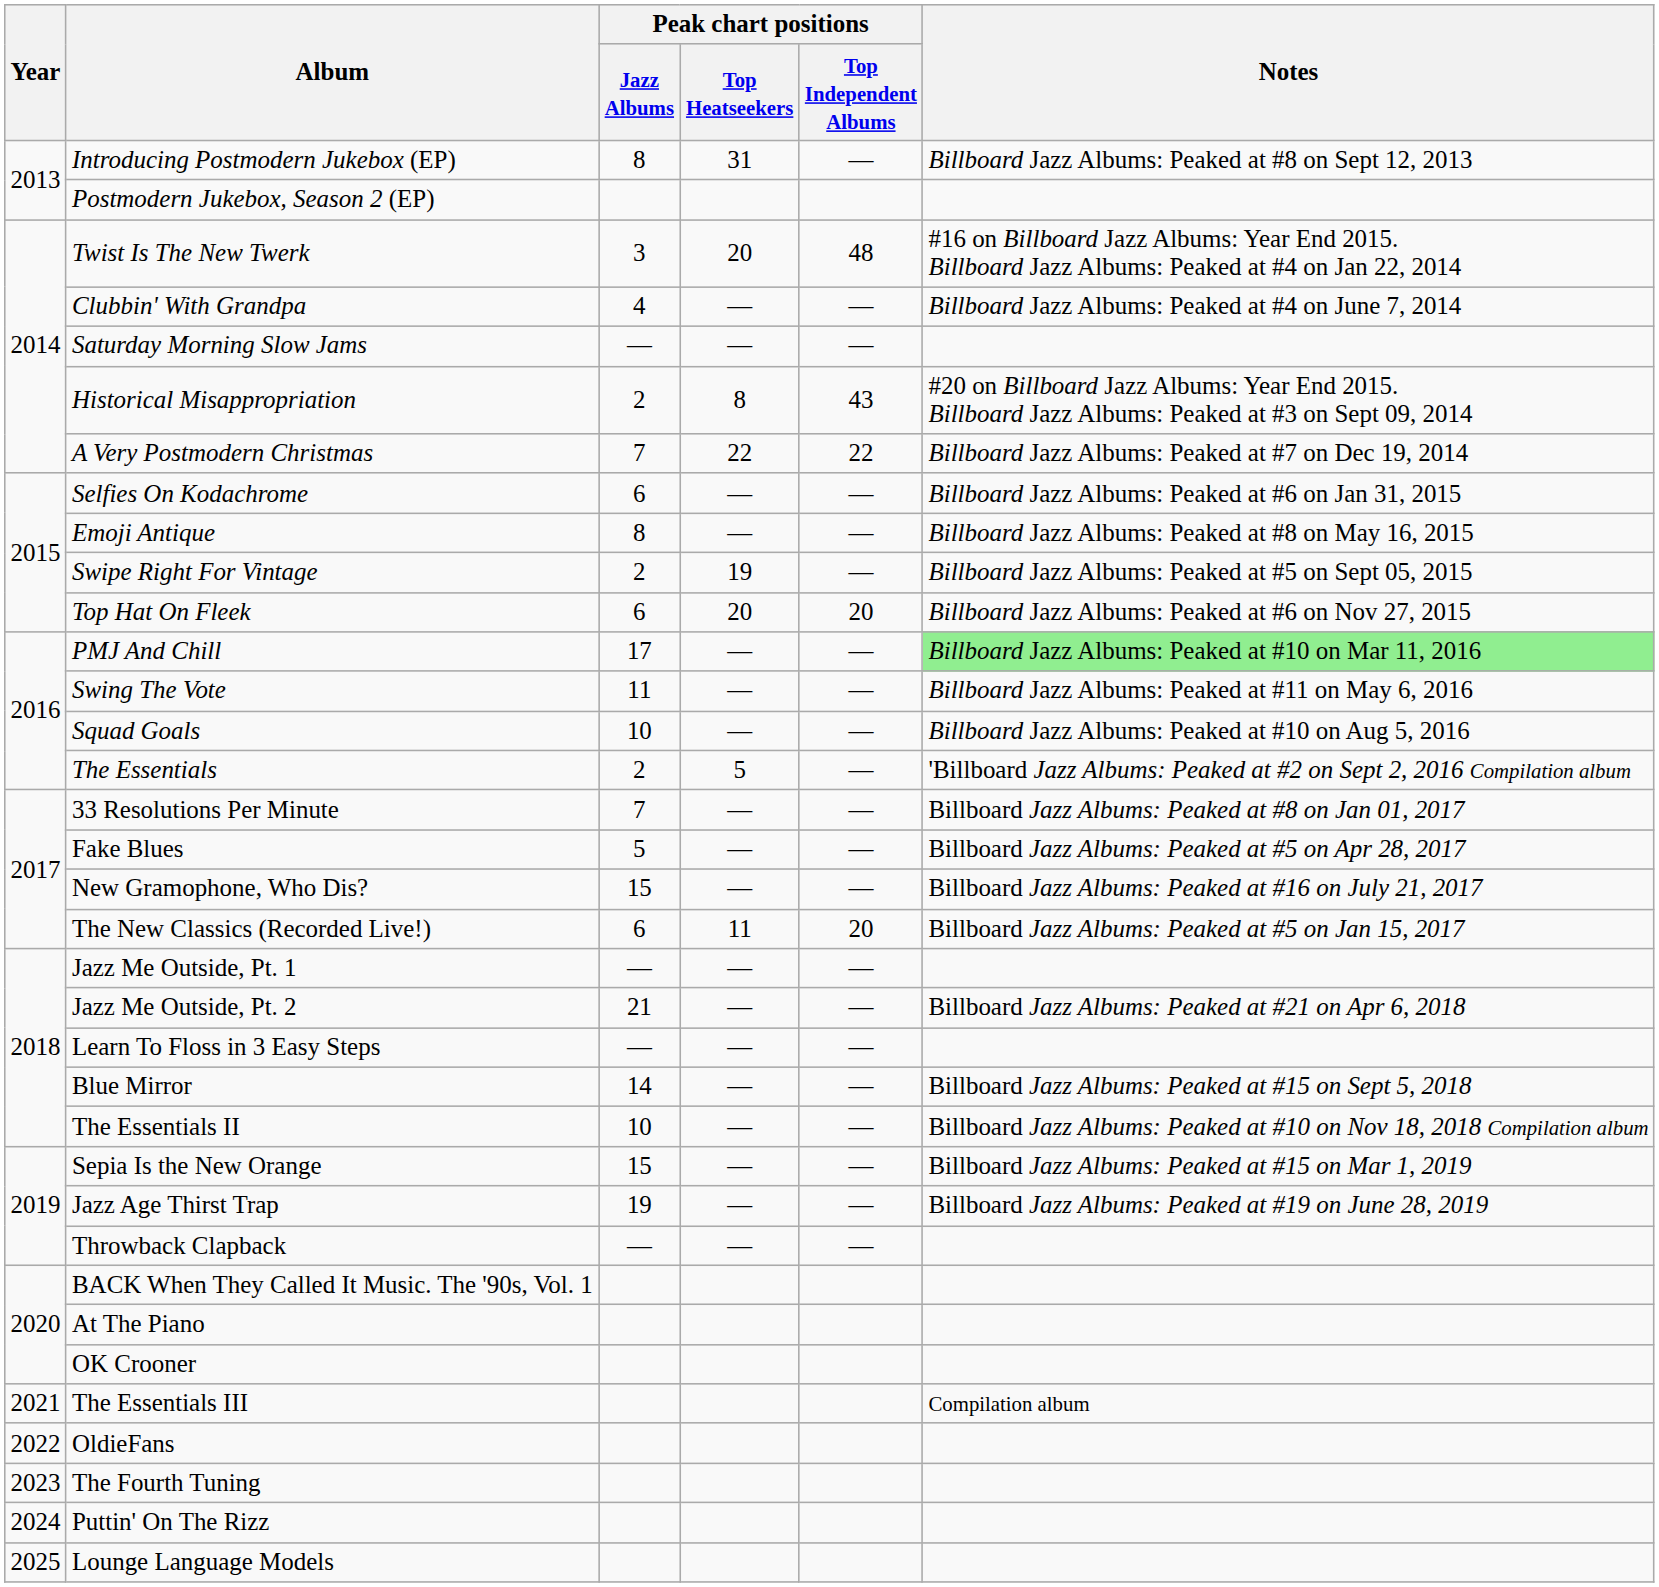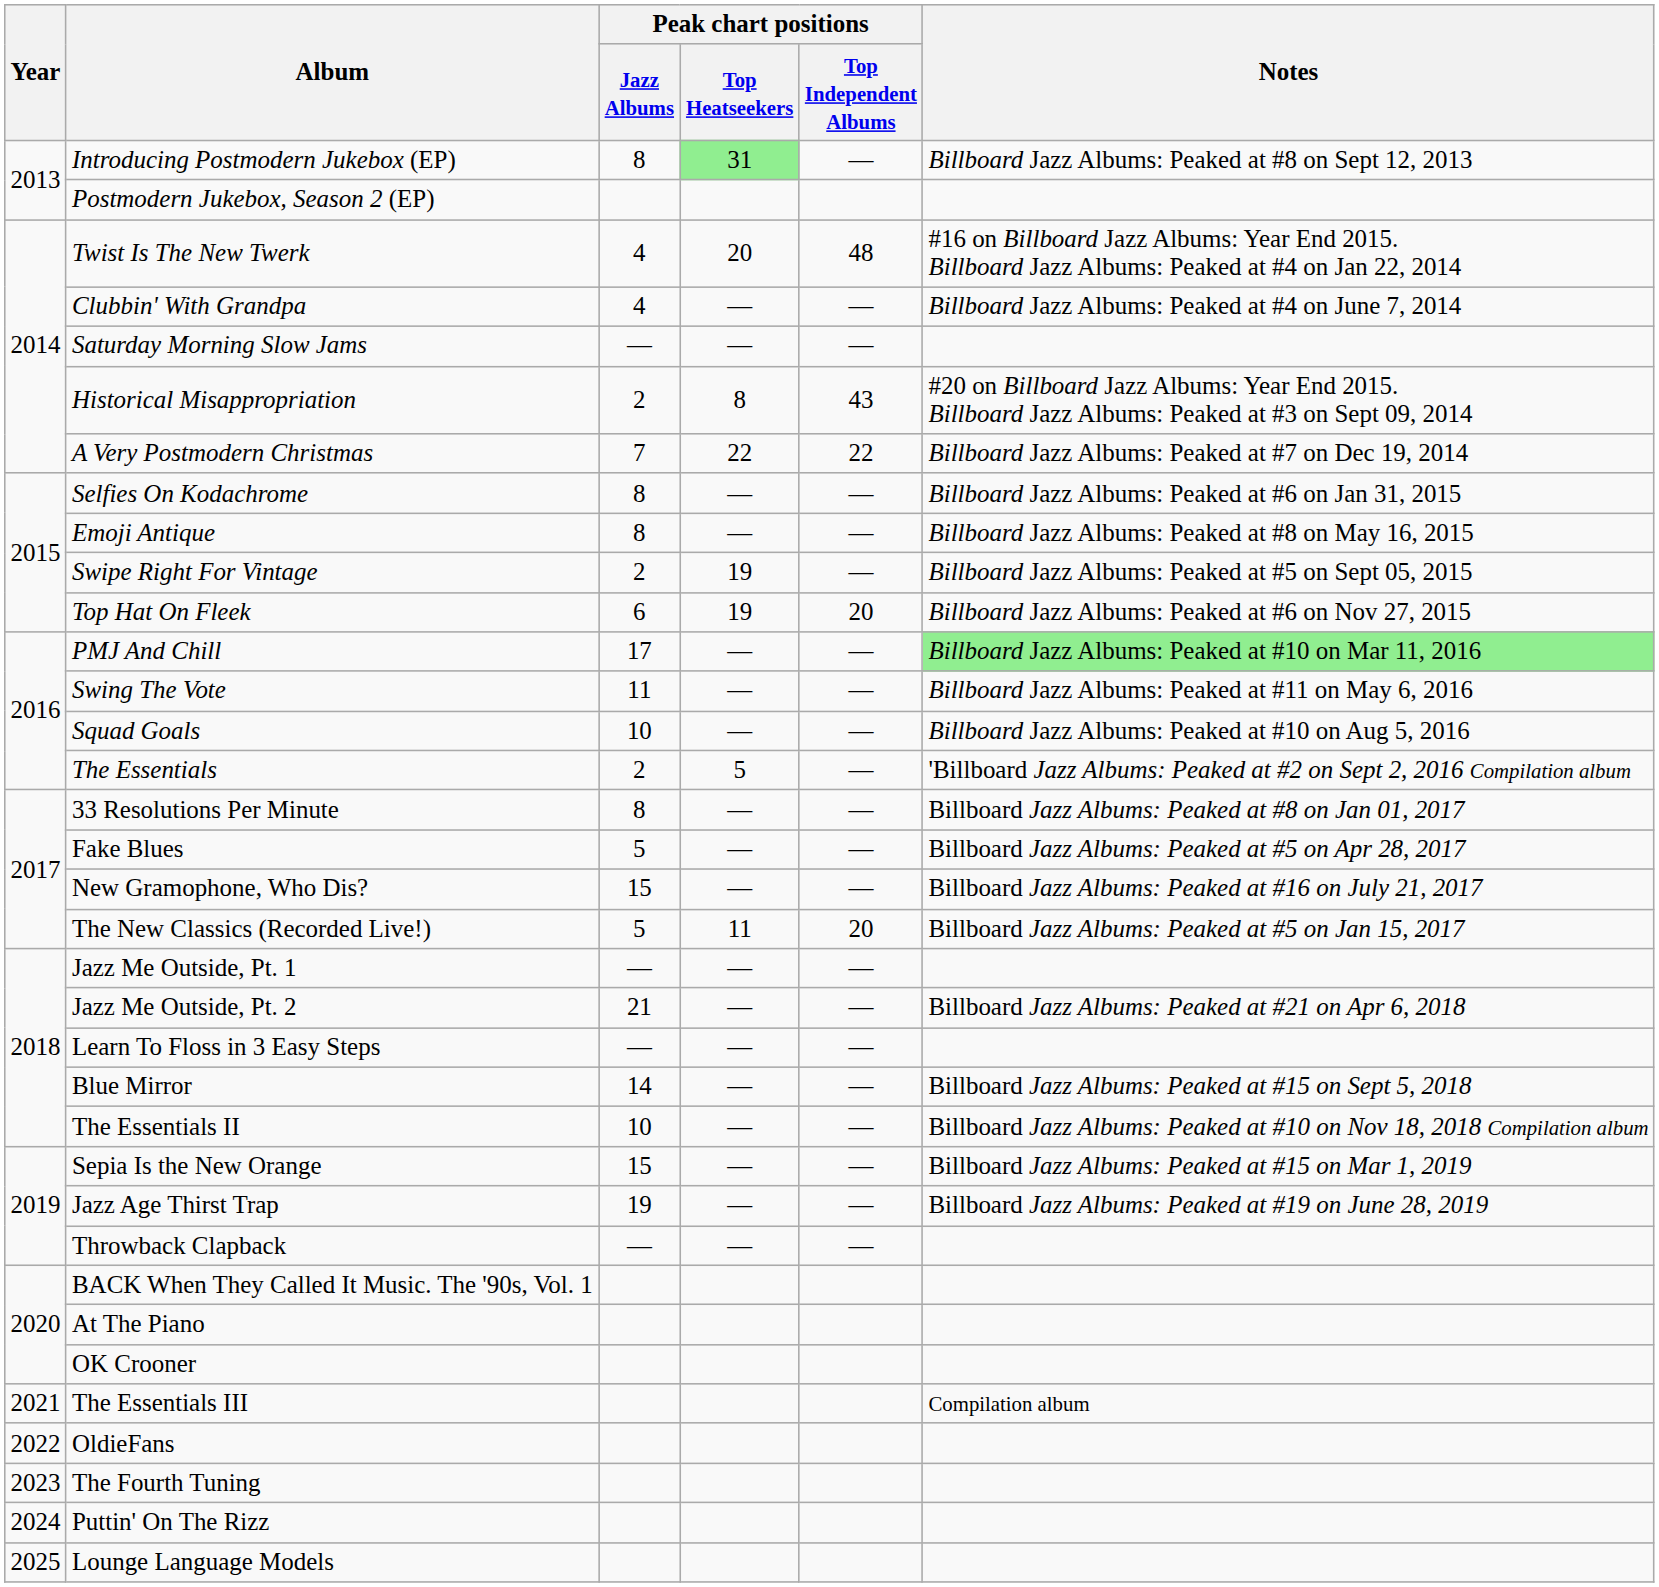Introducing Postmodern Jukebox (EP) | Peak chart positions / Top Heatseekers: no background -> lightgreen background
Twist Is The New Twerk | Peak chart positions / Jazz Albums: 3 -> 4
Selfies On Kodachrome | Peak chart positions / Jazz Albums: 6 -> 8
Top Hat On Fleek | Peak chart positions / Top Heatseekers: 20 -> 19
33 Resolutions Per Minute | Peak chart positions / Jazz Albums: 7 -> 8
The New Classics (Recorded Live!) | Peak chart positions / Jazz Albums: 6 -> 5
